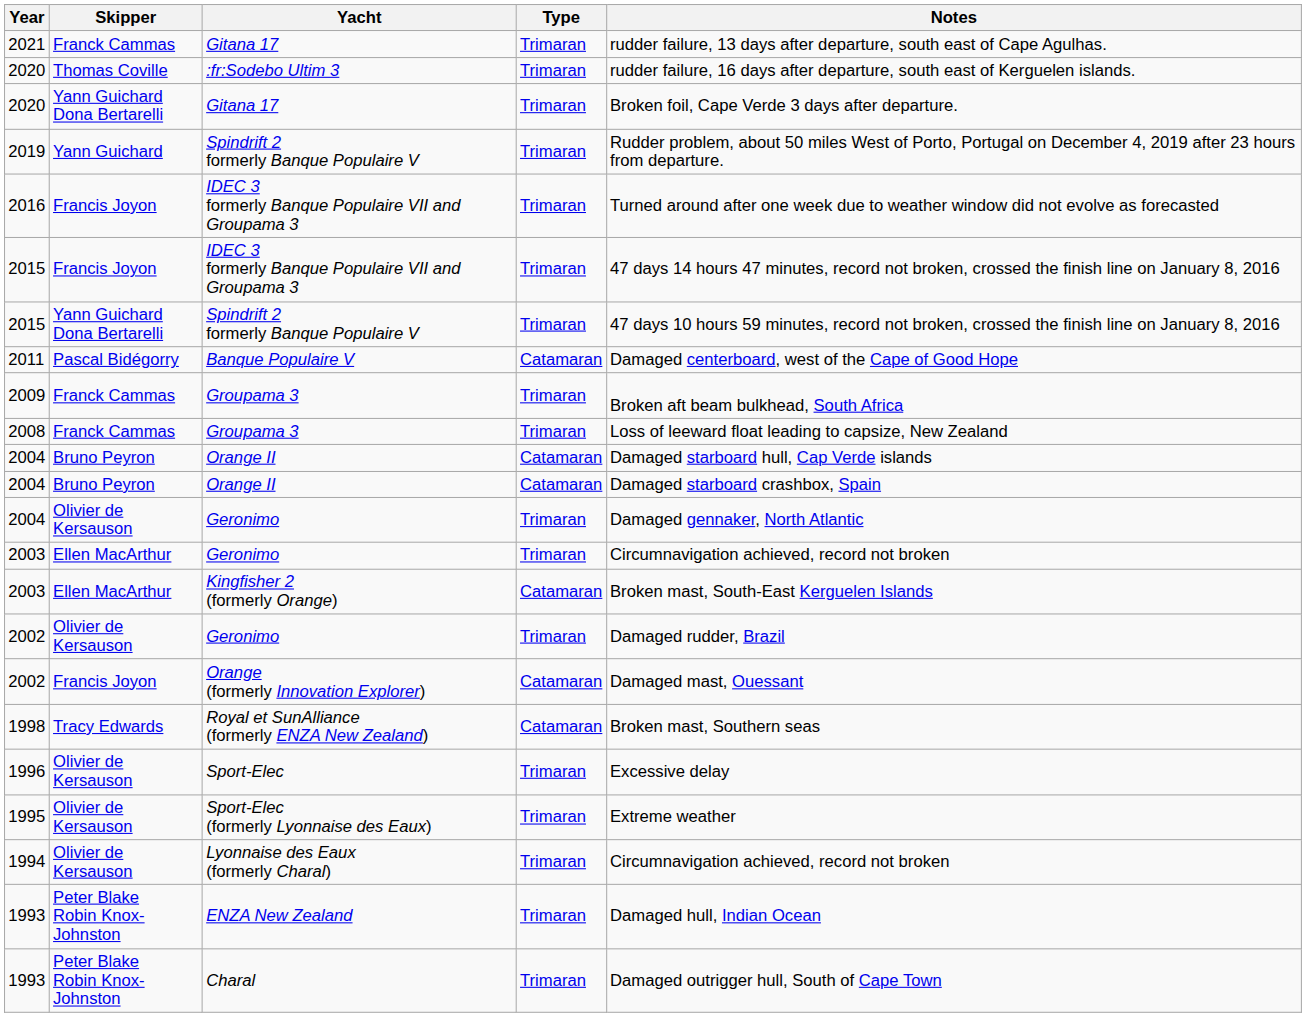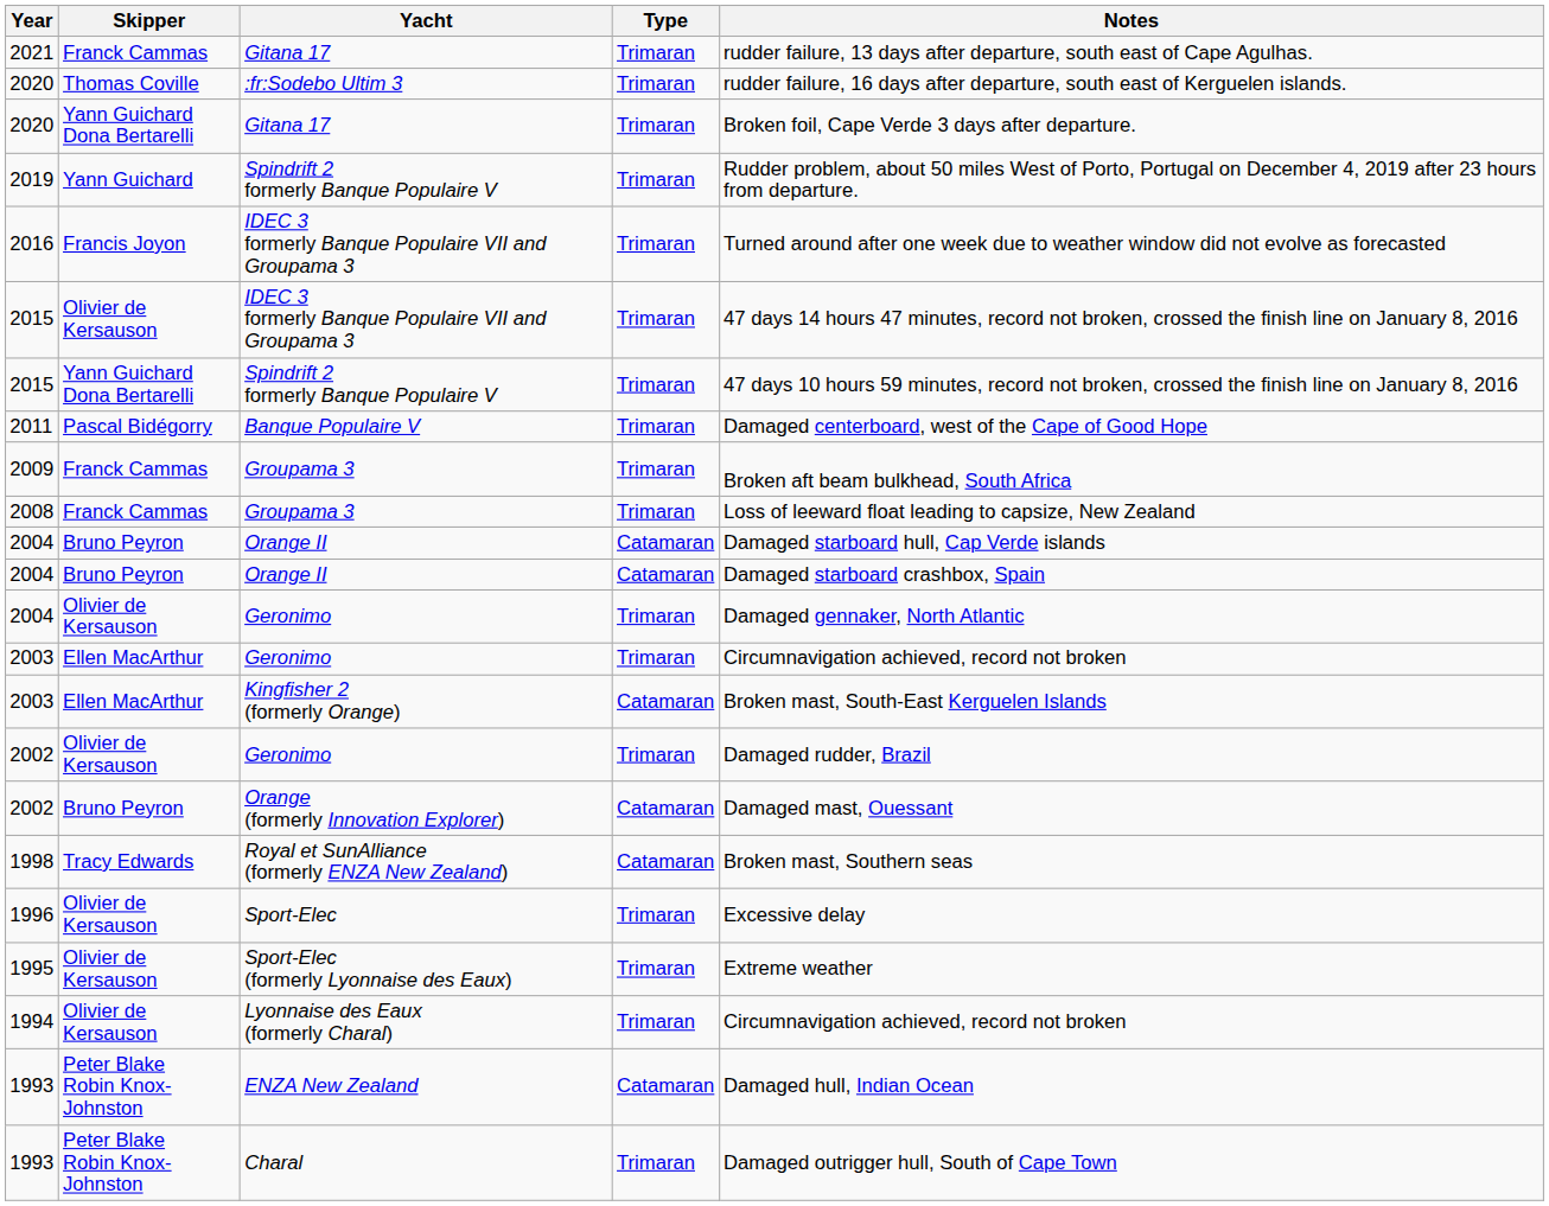2015 / IDEC 3 formerly Banque Populaire VII and Groupama 3 | Skipper: Francis Joyon -> Olivier de Kersauson
2011 | Type: Catamaran -> Trimaran
2002 / Orange (formerly Innovation Explorer) | Skipper: Francis Joyon -> Bruno Peyron
1993 / ENZA New Zealand | Type: Trimaran -> Catamaran
